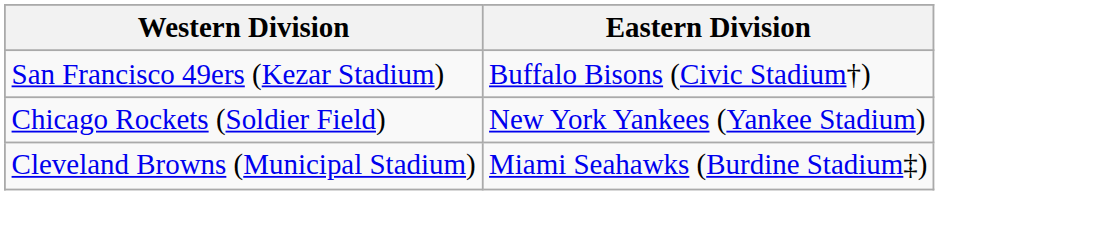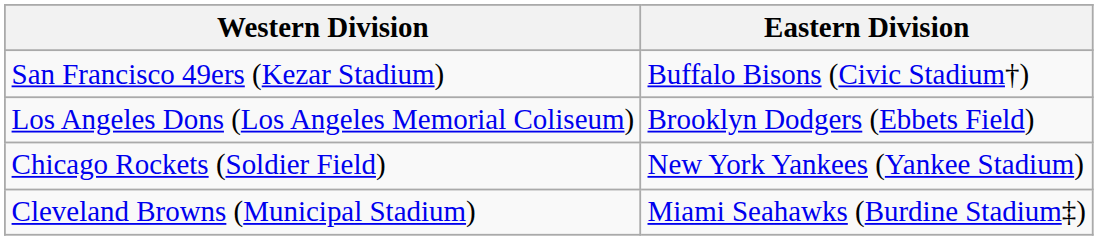+ row: Los Angeles Dons (Los Angeles Memorial Coliseum) | Brooklyn Dodgers (Ebbets Field)
